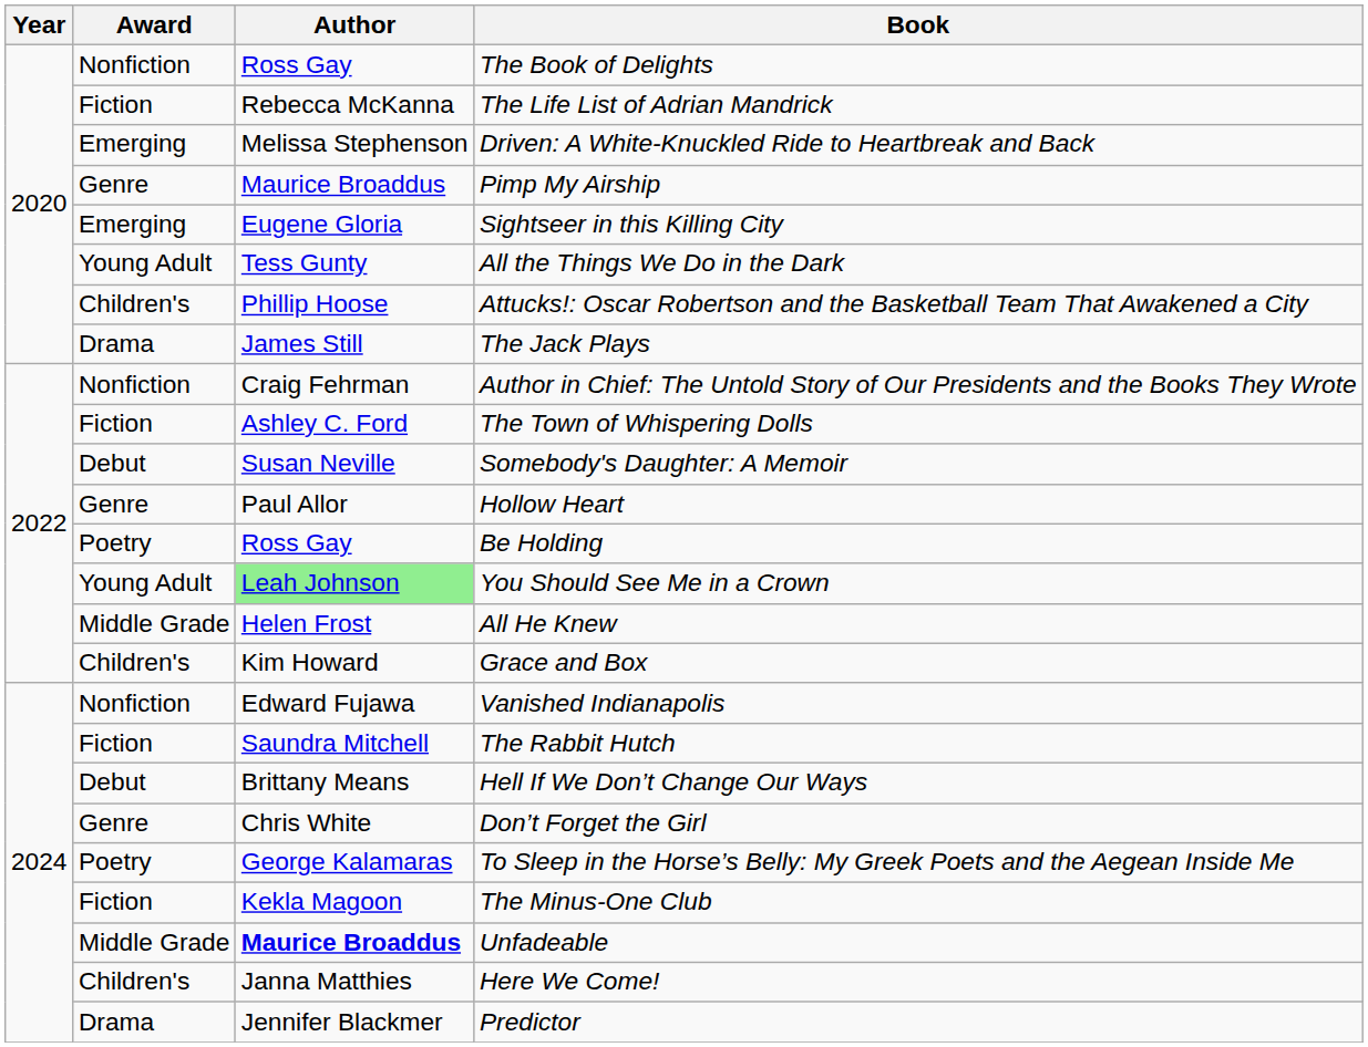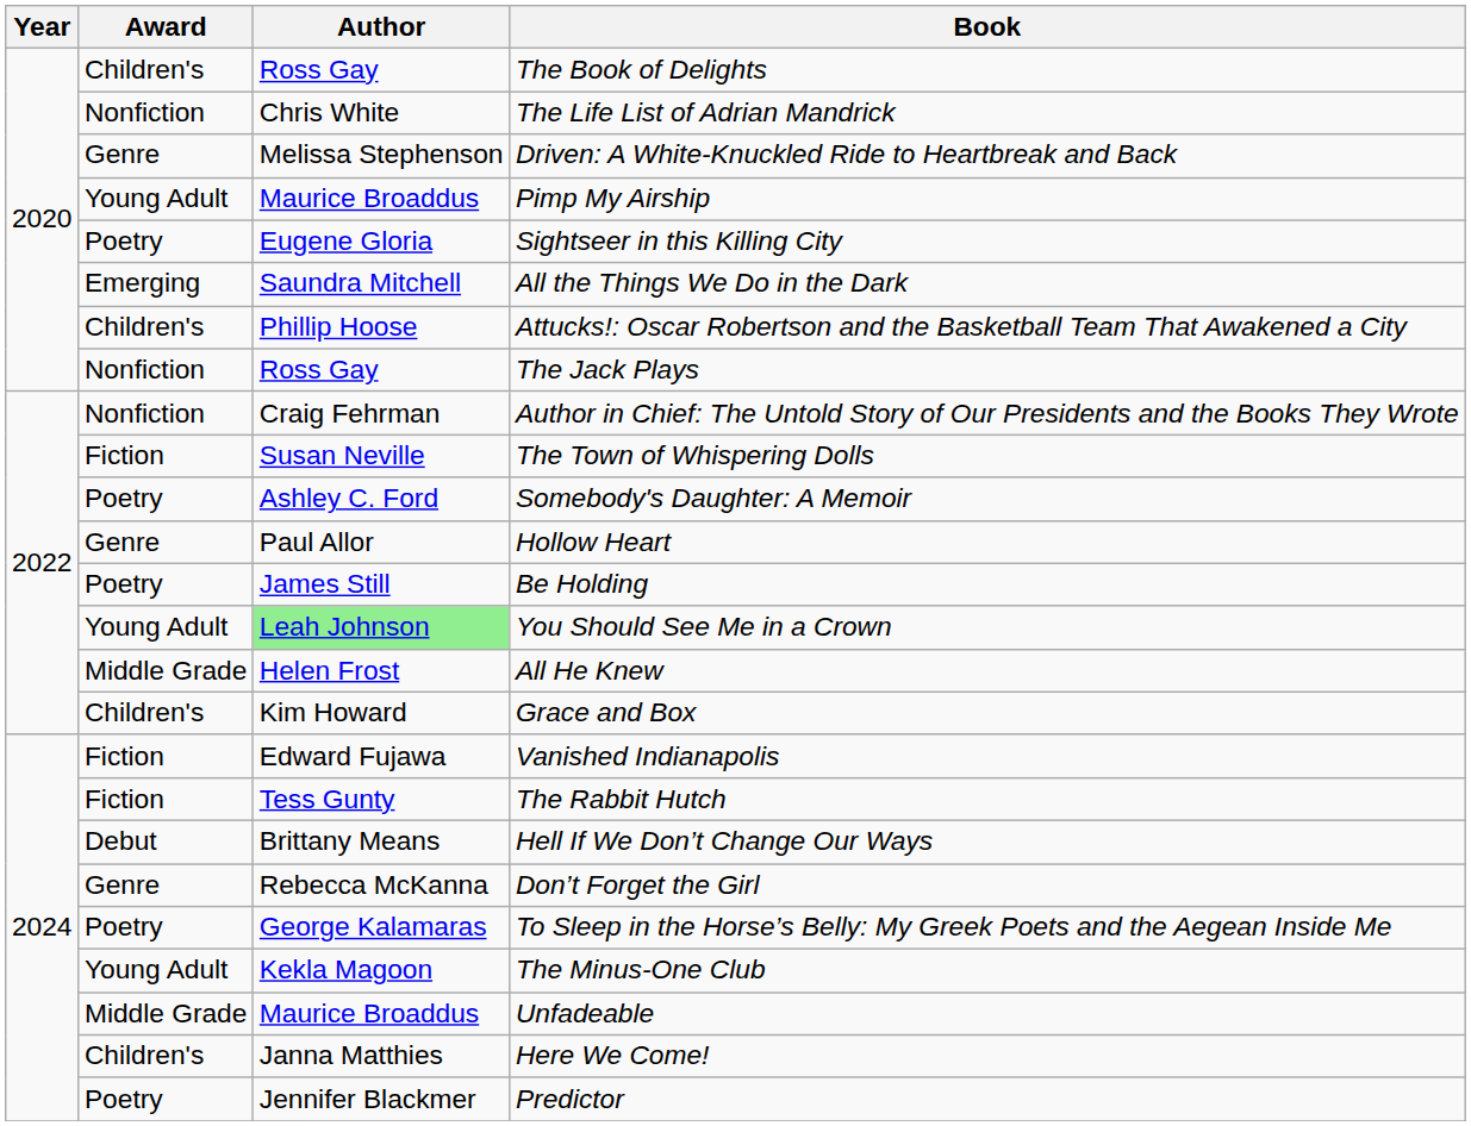The Book of Delights | Award: Nonfiction -> Children's
The Life List of Adrian Mandrick | Award: Fiction -> Nonfiction
The Life List of Adrian Mandrick | Author: Rebecca McKanna -> Chris White
Driven: A White-Knuckled Ride to Heartbreak and Back | Award: Emerging -> Genre
Pimp My Airship | Award: Genre -> Young Adult
Sightseer in this Killing City | Award: Emerging -> Poetry
All the Things We Do in the Dark | Award: Young Adult -> Emerging
All the Things We Do in the Dark | Author: Tess Gunty -> Saundra Mitchell
The Jack Plays | Award: Drama -> Nonfiction
The Jack Plays | Author: James Still -> Ross Gay
The Town of Whispering Dolls | Author: Ashley C. Ford -> Susan Neville
Somebody's Daughter: A Memoir | Award: Debut -> Poetry
Somebody's Daughter: A Memoir | Author: Susan Neville -> Ashley C. Ford
Be Holding | Author: Ross Gay -> James Still
Vanished Indianapolis | Award: Nonfiction -> Fiction
The Rabbit Hutch | Author: Saundra Mitchell -> Tess Gunty
Don’t Forget the Girl | Author: Chris White -> Rebecca McKanna
The Minus-One Club | Award: Fiction -> Young Adult
Unfadeable | Author: bold -> normal
Predictor | Award: Drama -> Poetry
